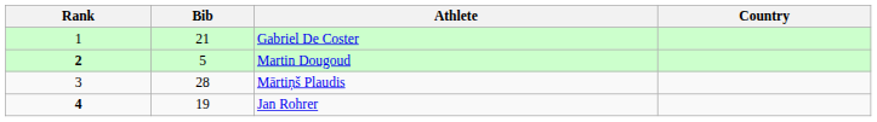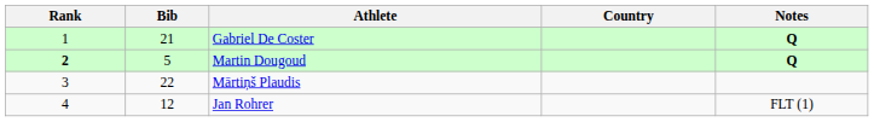+ column: Notes | Q | Q | FLT (1)
Mārtiņš Plaudis | Bib: 28 -> 22
Jan Rohrer | Rank: bold -> normal
Jan Rohrer | Bib: 19 -> 12
